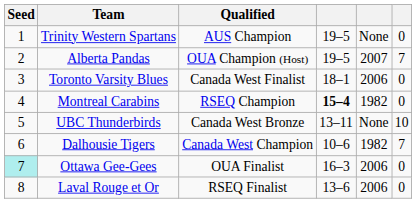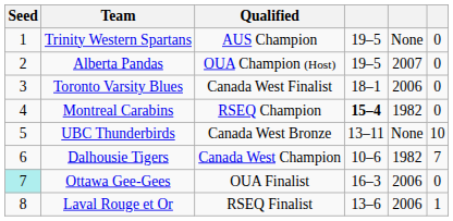Alberta Pandas | column 6: 7 -> 0
Laval Rouge et Or | column 6: 0 -> 1
